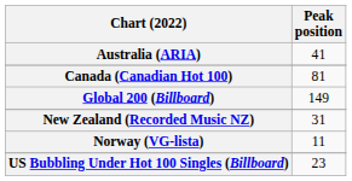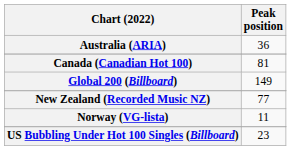Australia (ARIA) | Peak position: 41 -> 36
New Zealand (Recorded Music NZ) | Peak position: 31 -> 77
